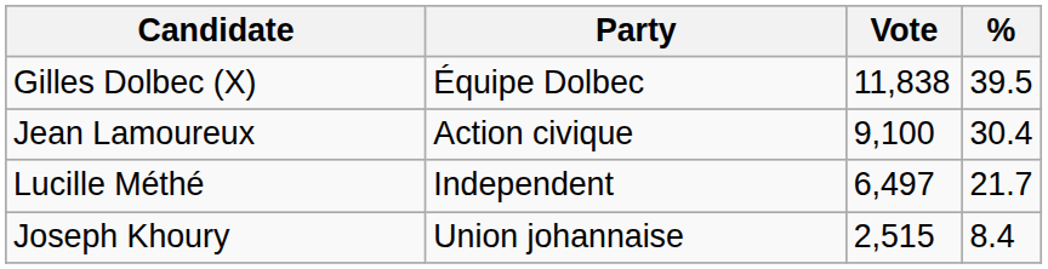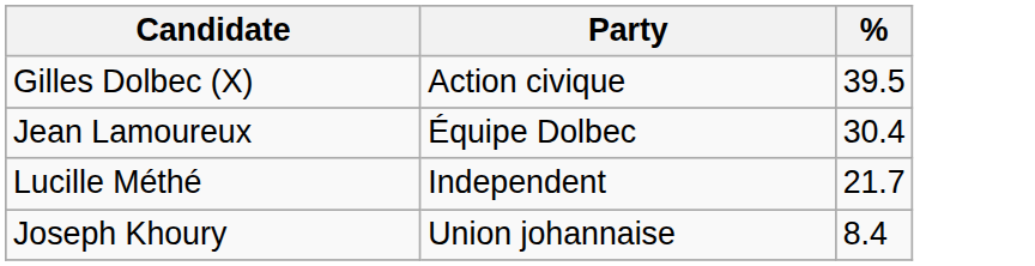- column: Vote | 11,838 | 9,100 | 6,497 | 2,515
Gilles Dolbec (X) | Party: Équipe Dolbec -> Action civique
Jean Lamoureux | Party: Action civique -> Équipe Dolbec
